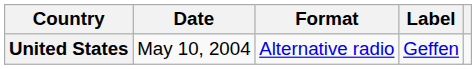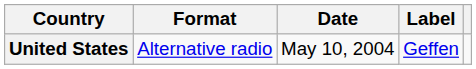columns swapped: Date <-> Format
